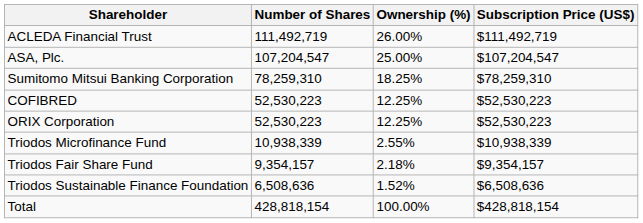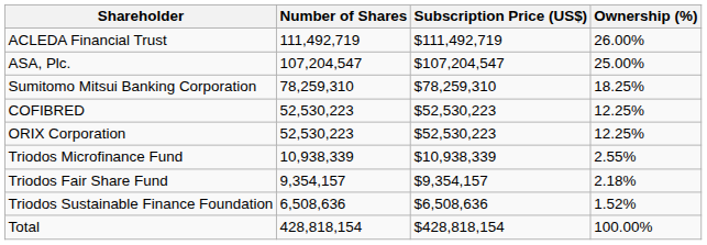columns swapped: Subscription Price (US$) <-> Ownership (%)
